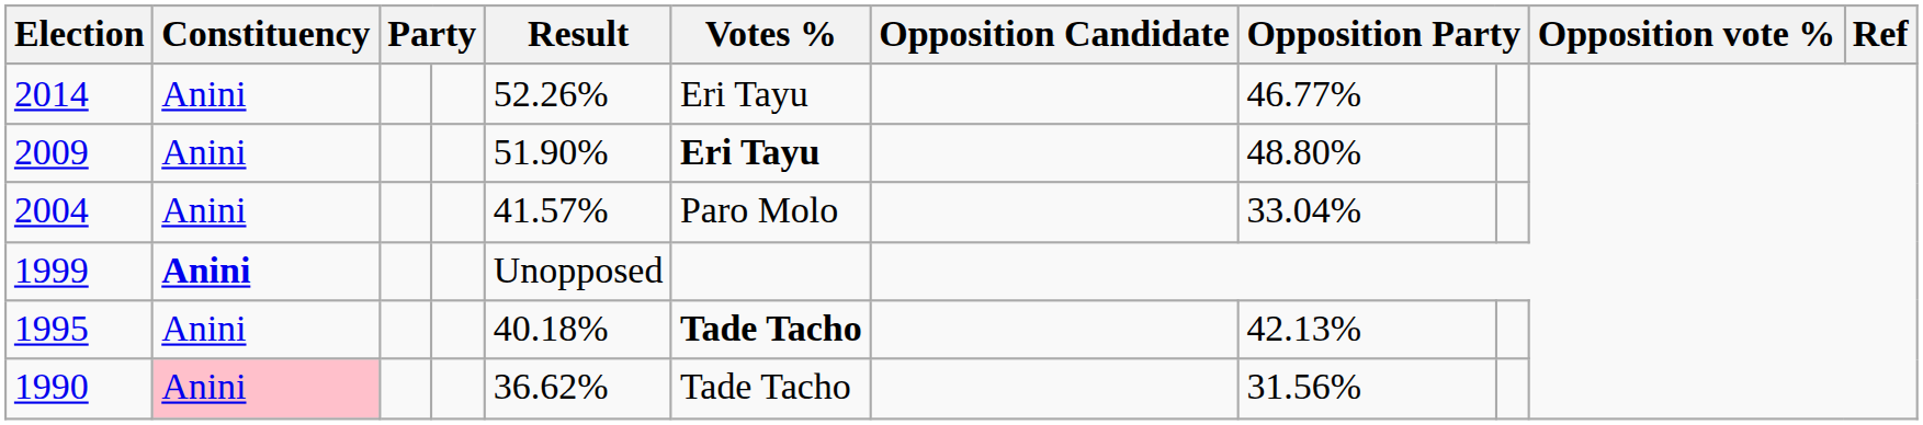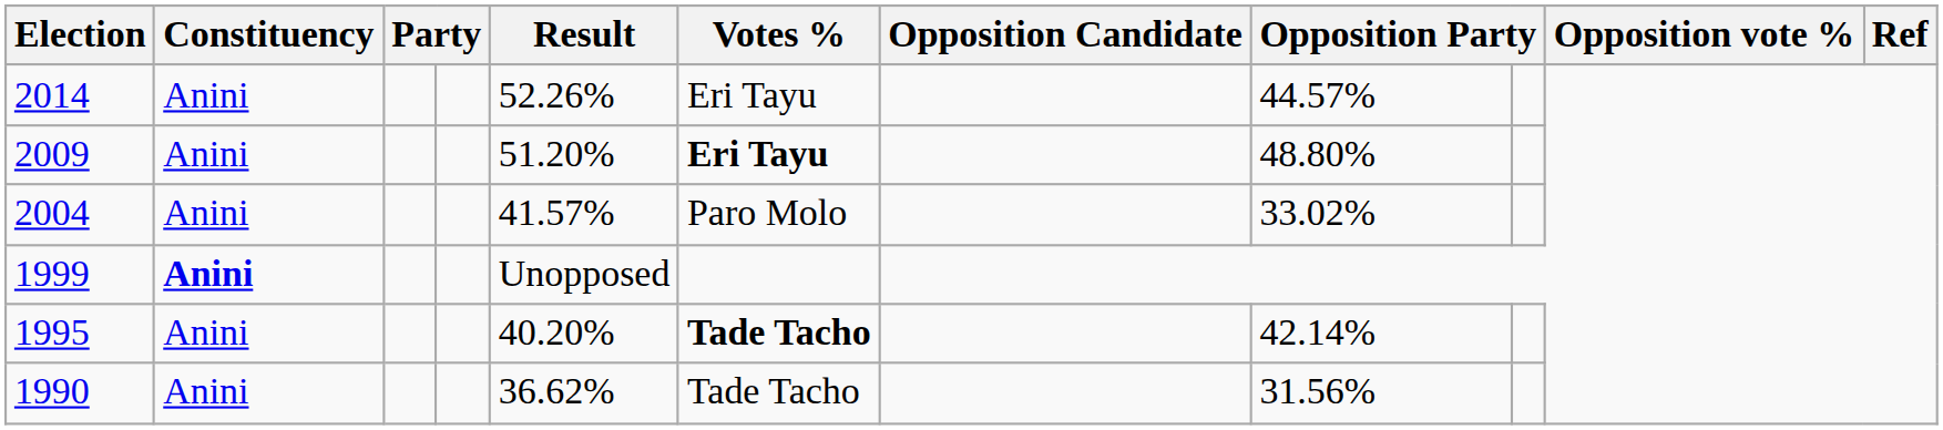2014 | column 8: 46.77% -> 44.57%
2009 | Result: 51.90% -> 51.20%
2004 | column 8: 33.04% -> 33.02%
1995 | Result: 40.18% -> 40.20%
1995 | column 8: 42.13% -> 42.14%
1990 | Constituency: pink background -> no background
